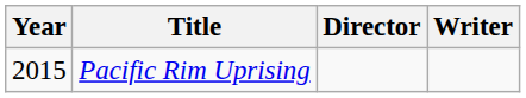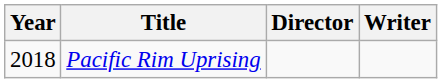Pacific Rim Uprising | Year: 2015 -> 2018
